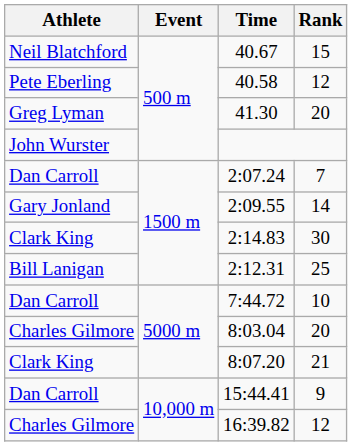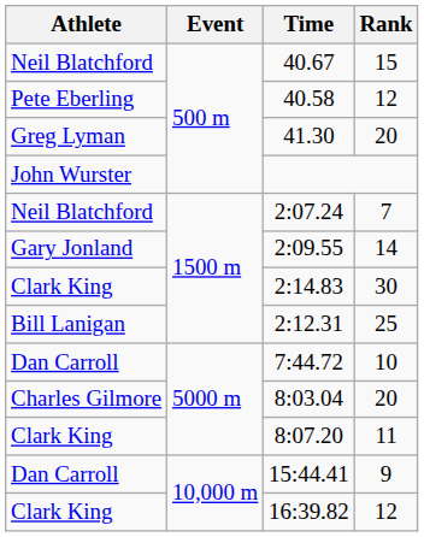2:07.24 | Athlete: Dan Carroll -> Neil Blatchford
8:07.20 | Rank: 21 -> 11
16:39.82 | Athlete: Charles Gilmore -> Clark King
